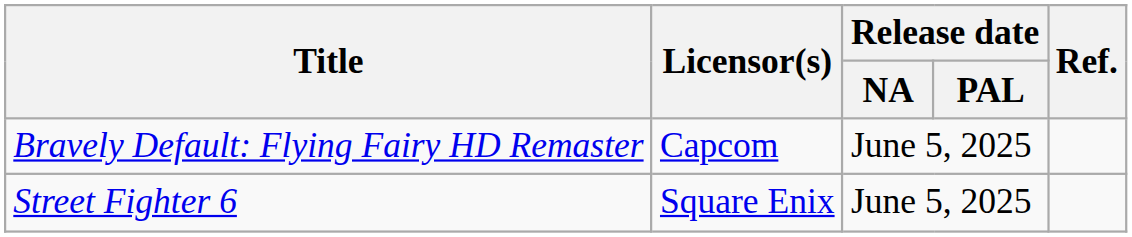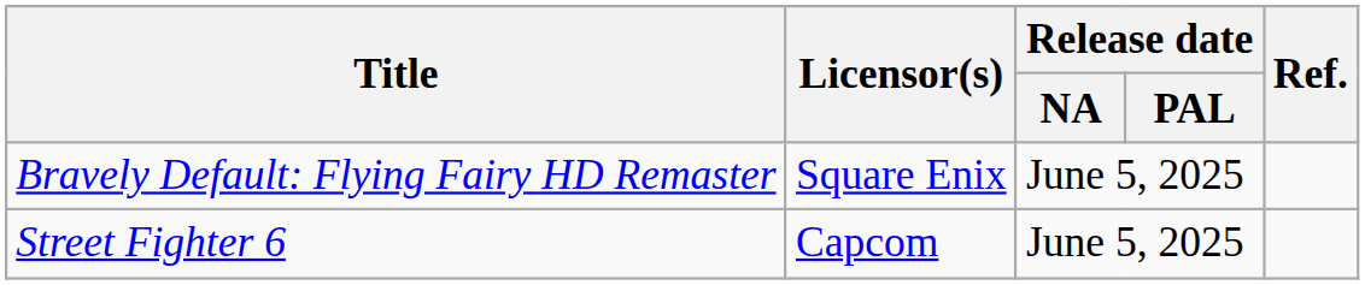Bravely Default: Flying Fairy HD Remaster | Licensor(s): Capcom -> Square Enix
Street Fighter 6 | Licensor(s): Square Enix -> Capcom
